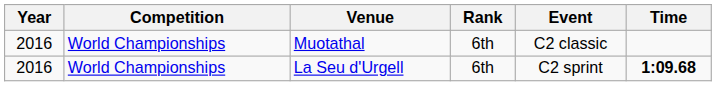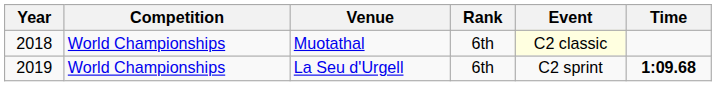Muotathal | Year: 2016 -> 2018
Muotathal | Event: no background -> lightyellow background
La Seu d'Urgell | Year: 2016 -> 2019
